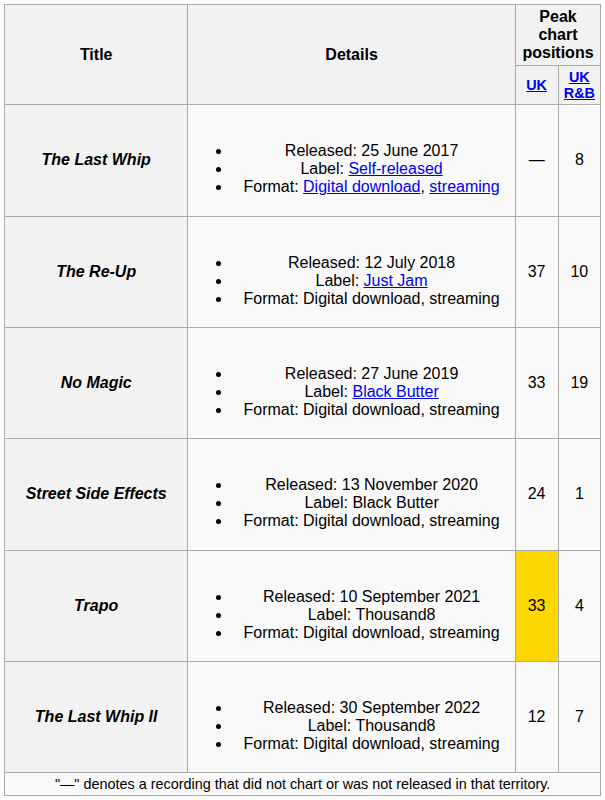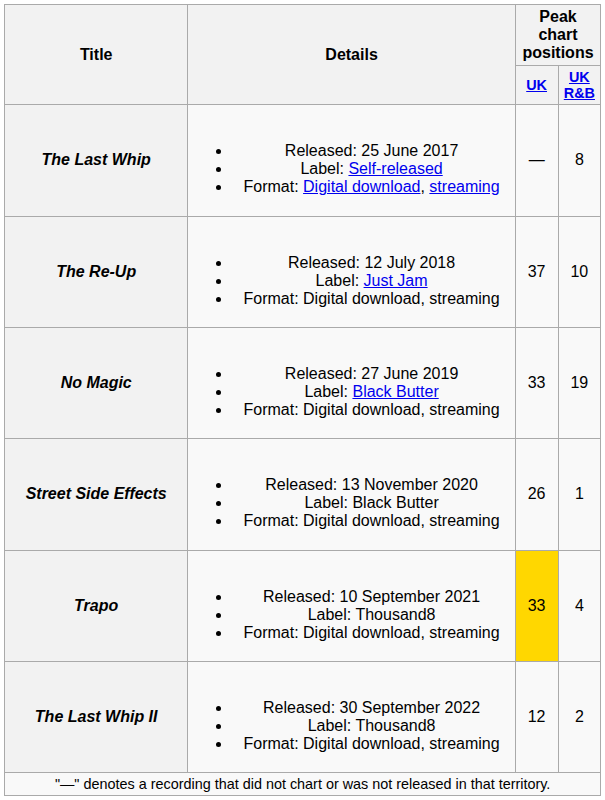Street Side Effects | Peak chart positions / UK: 24 -> 26
The Last Whip II | Peak chart positions / UK R&B: 7 -> 2
